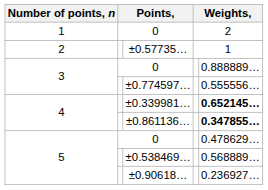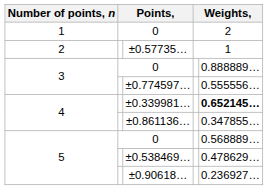±0.861136… | column 5: bold -> normal
5 / 0 | column 5: 0.478629… -> 0.568889…
±0.538469… | column 5: 0.568889… -> 0.478629…
